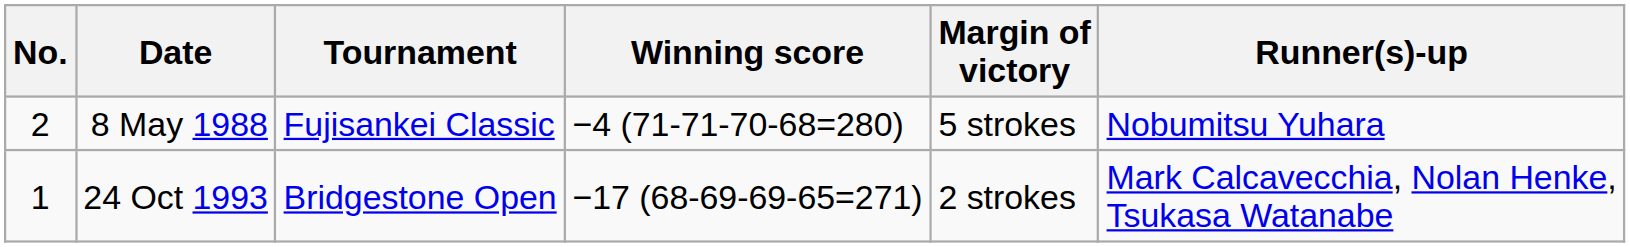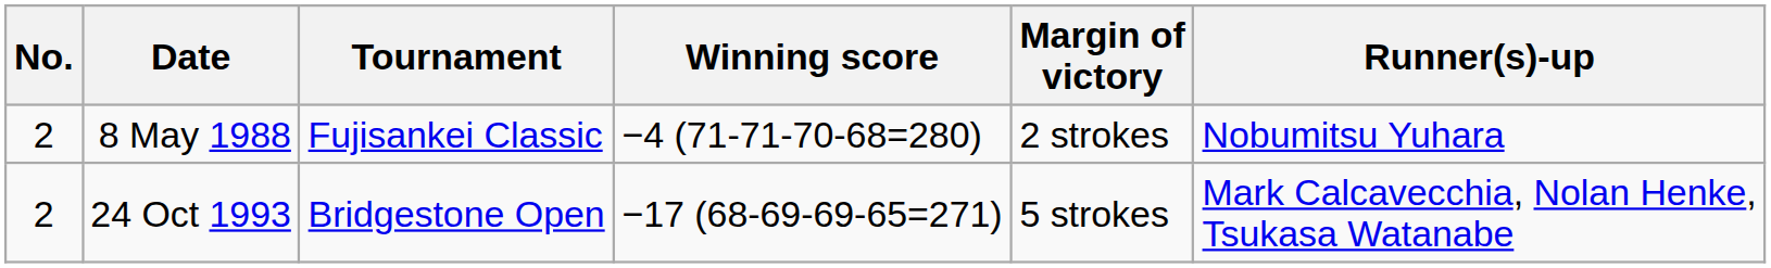8 May 1988 | Margin of victory: 5 strokes -> 2 strokes
24 Oct 1993 | No.: 1 -> 2
24 Oct 1993 | Margin of victory: 2 strokes -> 5 strokes
